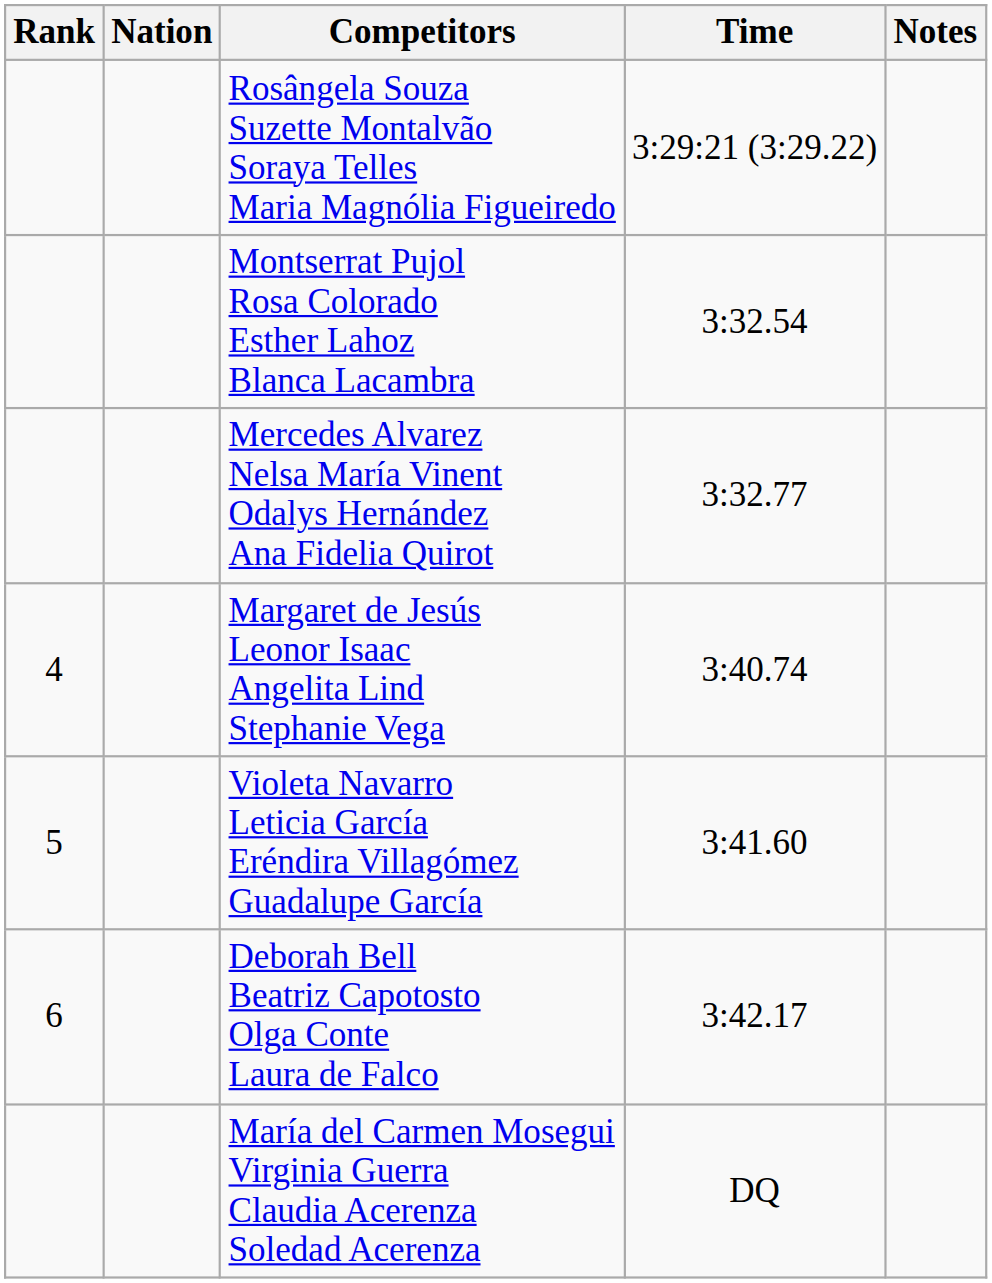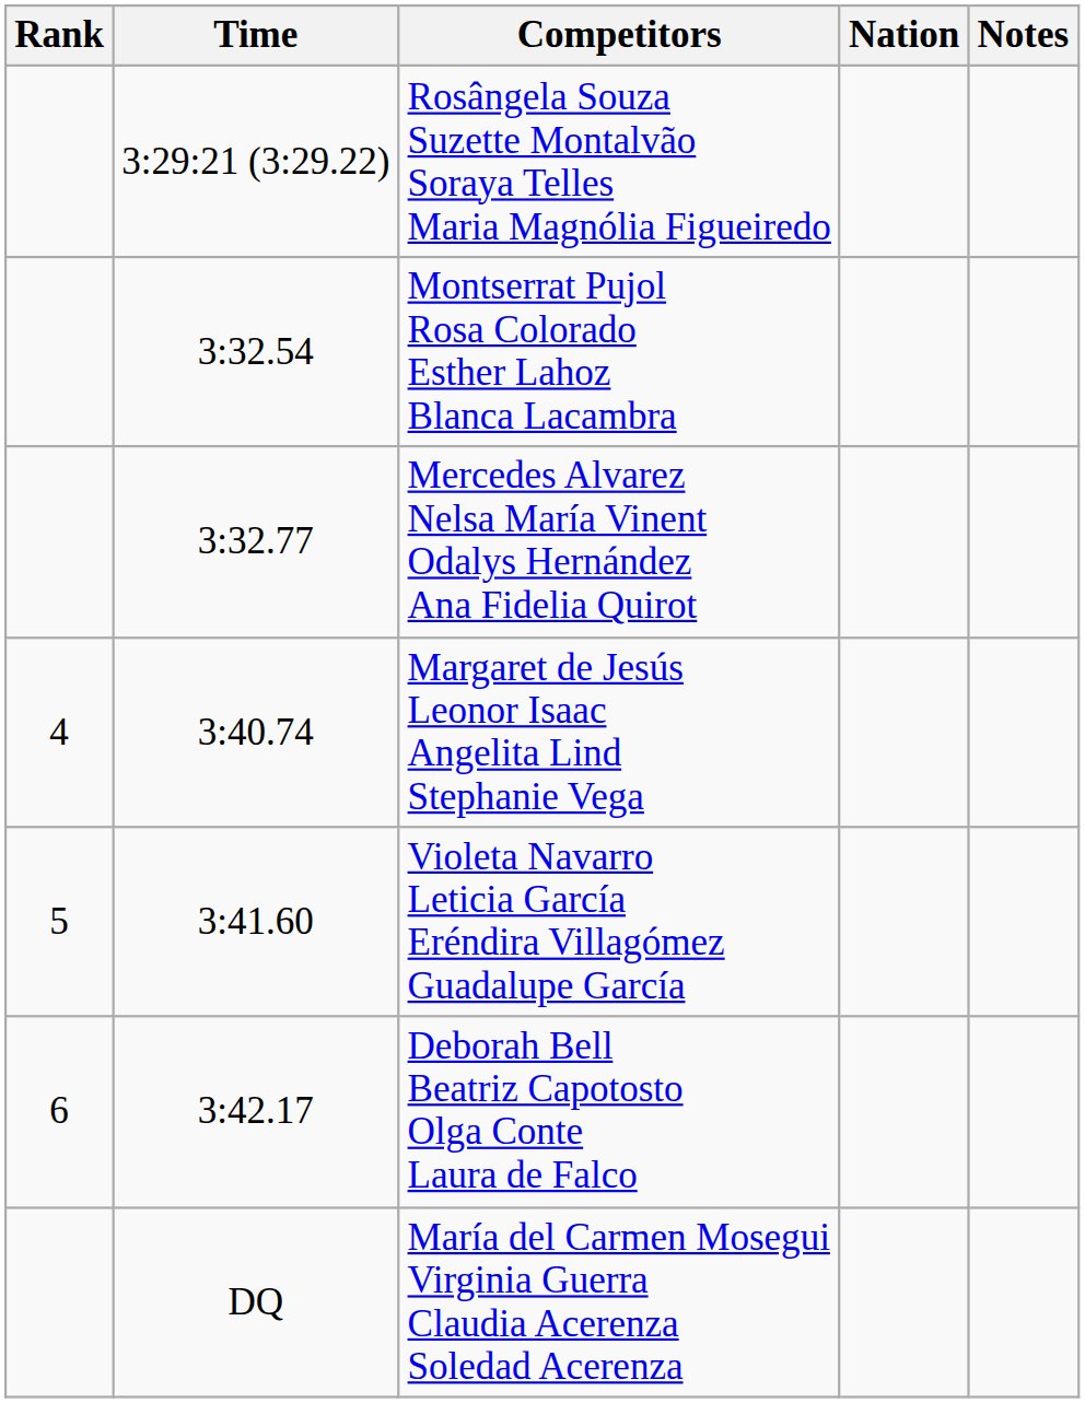columns swapped: Nation <-> Time
